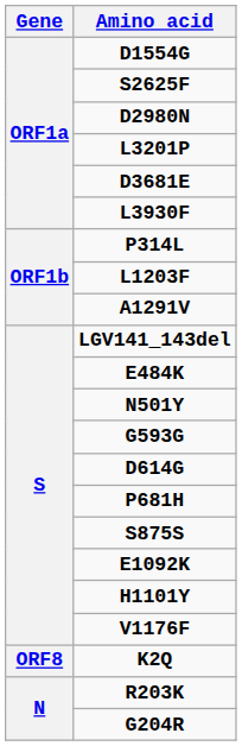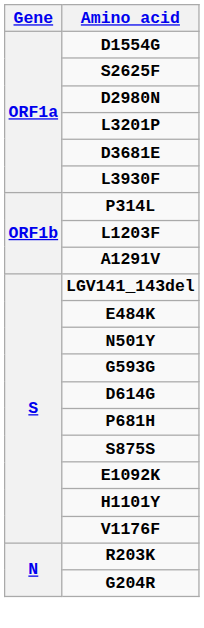- row: ORF8 | K2Q
